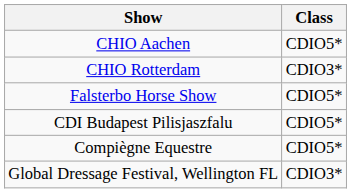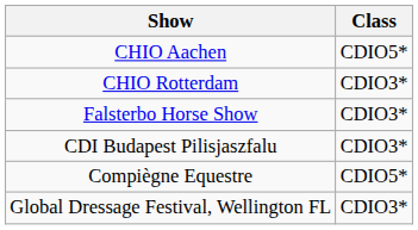Falsterbo Horse Show | Class: CDIO5* -> CDIO3*
CDI Budapest Pilisjaszfalu | Class: CDIO5* -> CDIO3*
